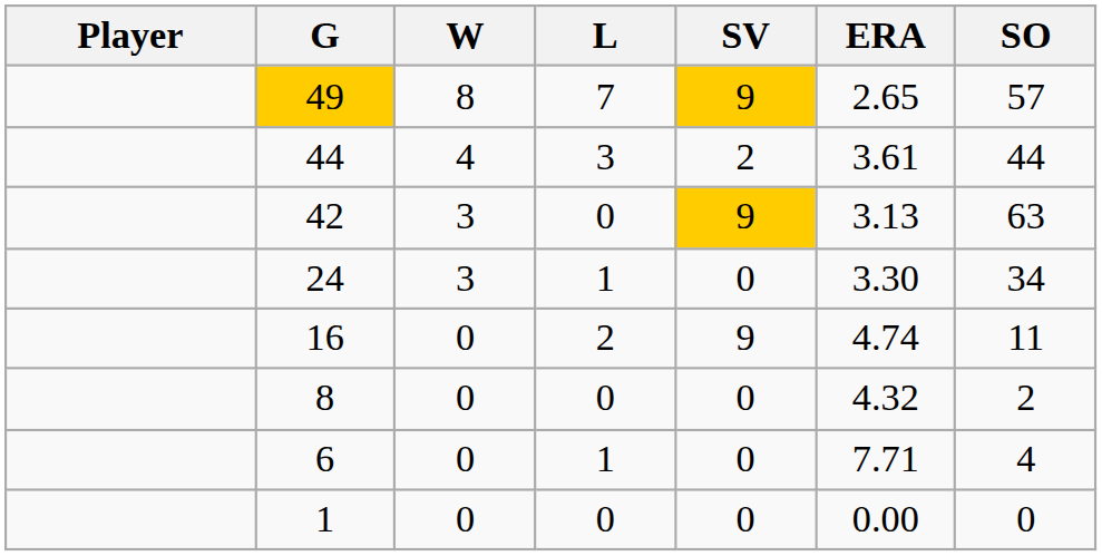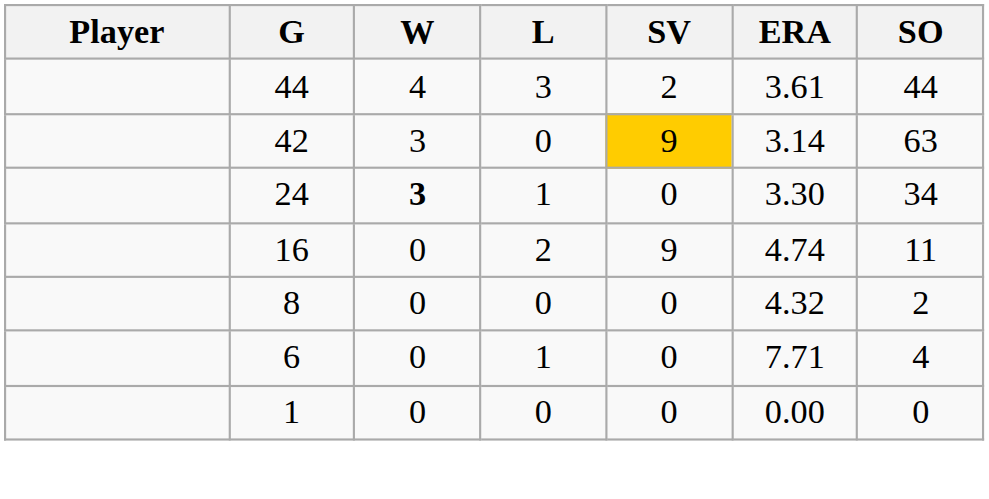- row: 49 | 8 | 7 | 9 | 2.65 | 57
42 | ERA: 3.13 -> 3.14
24 | W: normal -> bold
